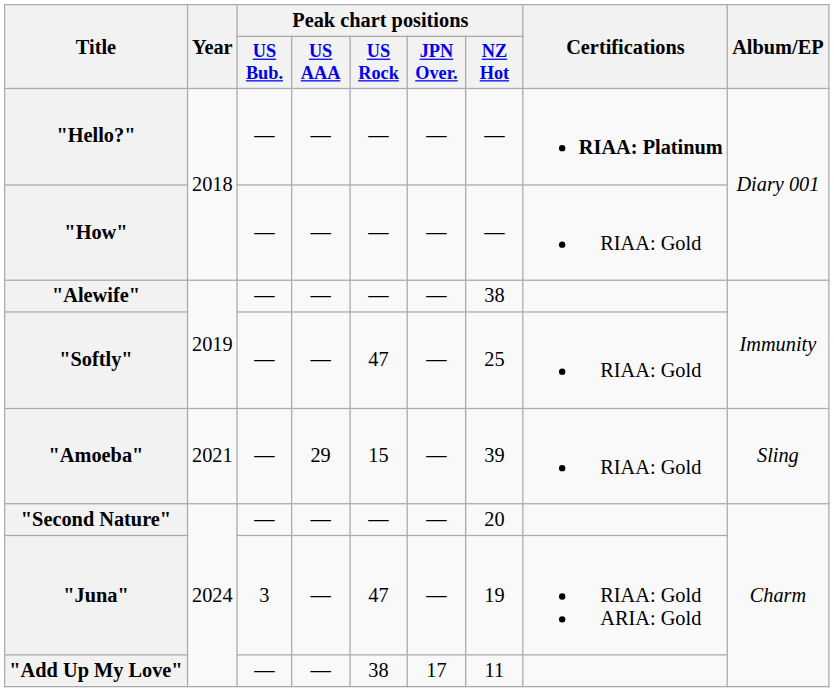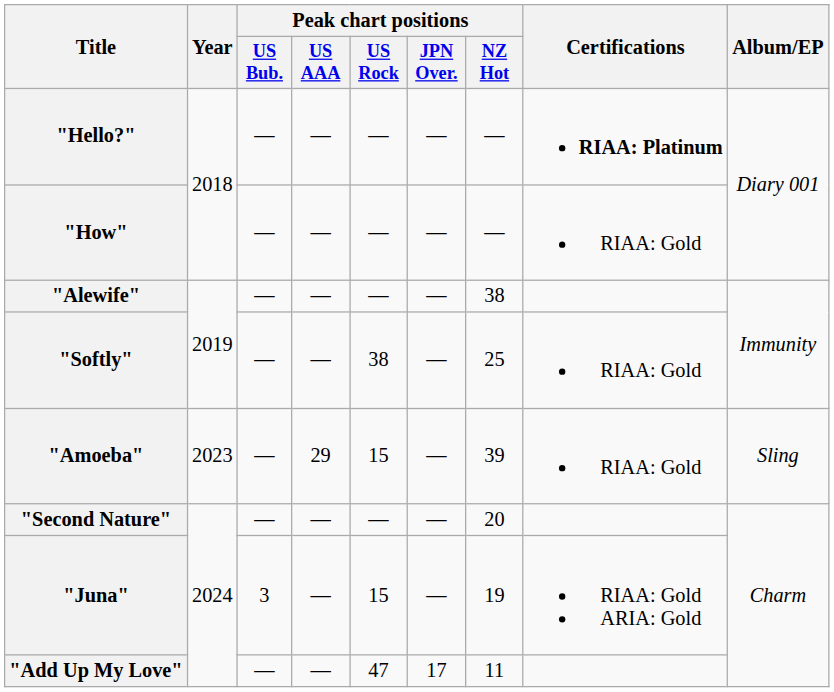"Softly" | Peak chart positions / US Rock: 47 -> 38
"Amoeba" | Year: 2021 -> 2023
"Juna" | Peak chart positions / US Rock: 47 -> 15
"Add Up My Love" | Peak chart positions / US Rock: 38 -> 47
